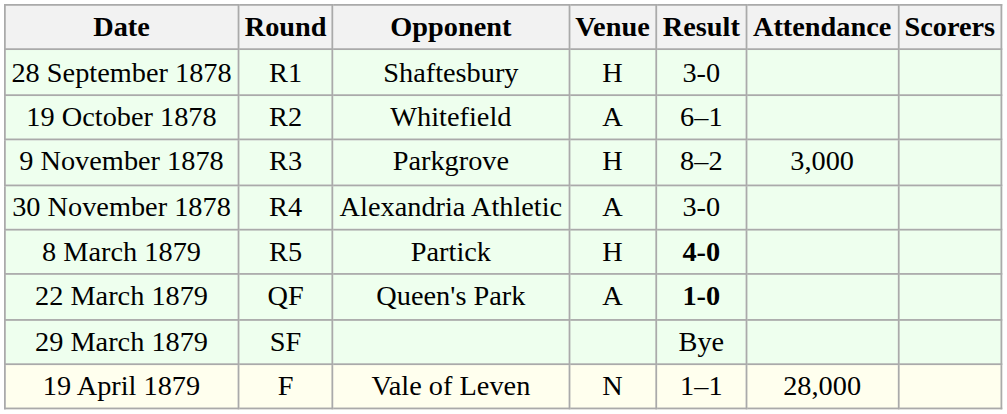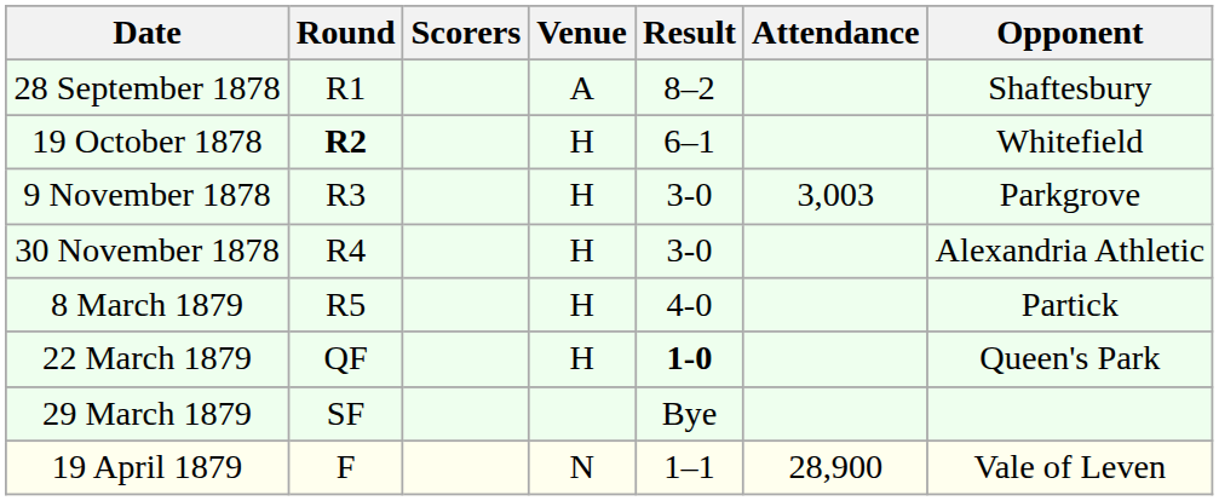columns swapped: Opponent <-> Scorers
28 September 1878 | Venue: H -> A
28 September 1878 | Result: 3-0 -> 8–2
19 October 1878 | Round: normal -> bold
19 October 1878 | Venue: A -> H
9 November 1878 | Result: 8–2 -> 3-0
9 November 1878 | Attendance: 3,000 -> 3,003
30 November 1878 | Venue: A -> H
8 March 1879 | Result: bold -> normal
22 March 1879 | Venue: A -> H
19 April 1879 | Attendance: 28,000 -> 28,900
